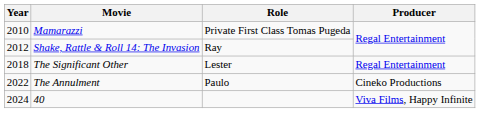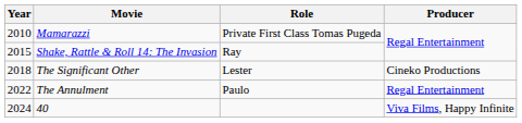Shake, Rattle & Roll 14: The Invasion | Year: 2012 -> 2015
The Significant Other | Producer: Regal Entertainment -> Cineko Productions
The Annulment | Producer: Cineko Productions -> Regal Entertainment
